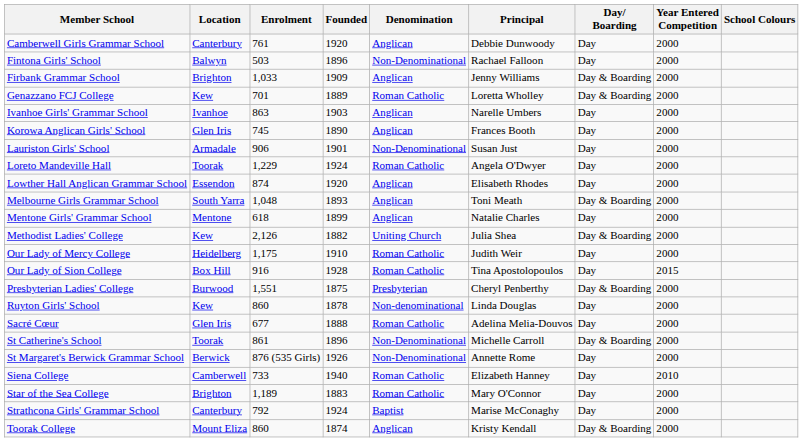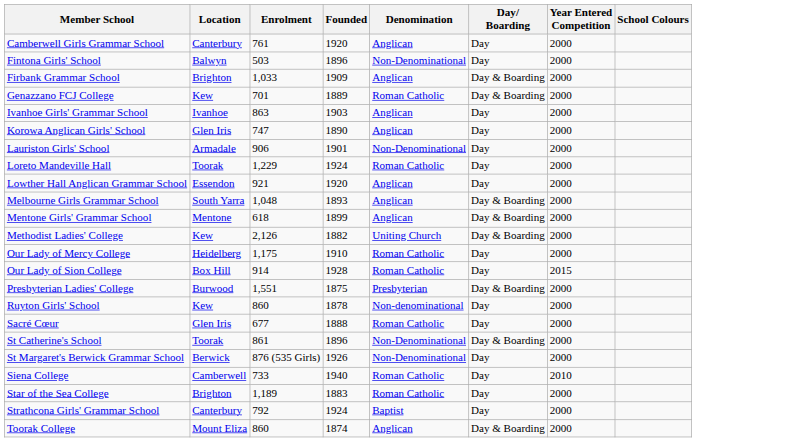- column: Principal | Debbie Dunwoody | Rachael Falloon | Jenny Williams | Loretta Wholley | Narelle Umbers | Frances Booth | Susan Just | Angela O'Dwyer | Elisabeth Rhodes | Toni Meath | Natalie Charles | Julia Shea | Judith Weir | Tina Apostolopoulos | Cheryl Penberthy | Linda Douglas | Adelina Melia-Douvos | Michelle Carroll | Annette Rome | Elizabeth Hanney | Mary O'Connor | Marise McConaghy | Kristy Kendall
Korowa Anglican Girls' School | Enrolment: 745 -> 747
Lowther Hall Anglican Grammar School | Enrolment: 874 -> 921
Mentone Girls' Grammar School | Day/ Boarding: Day -> Day & Boarding
Our Lady of Sion College | Enrolment: 916 -> 914
